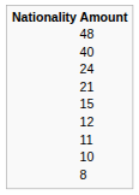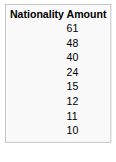+ row: 61
- row: 21
- row: 8
